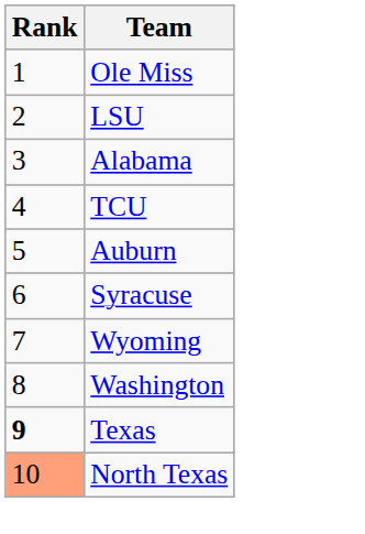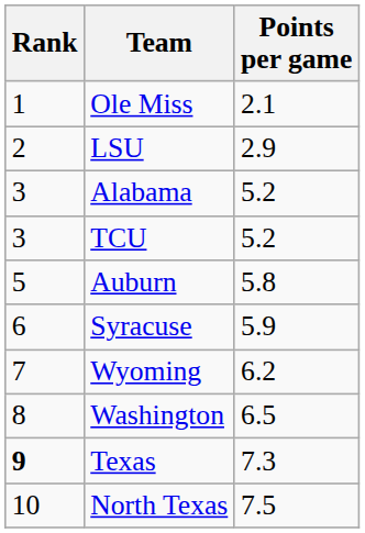+ column: Points per game | 2.1 | 2.9 | 5.2 | 5.2 | 5.8 | 5.9 | 6.2 | 6.5 | 7.3 | 7.5
TCU | Rank: 4 -> 3
North Texas | Rank: lightsalmon background -> no background
